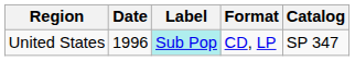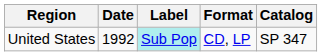United States | Date: 1996 -> 1992
